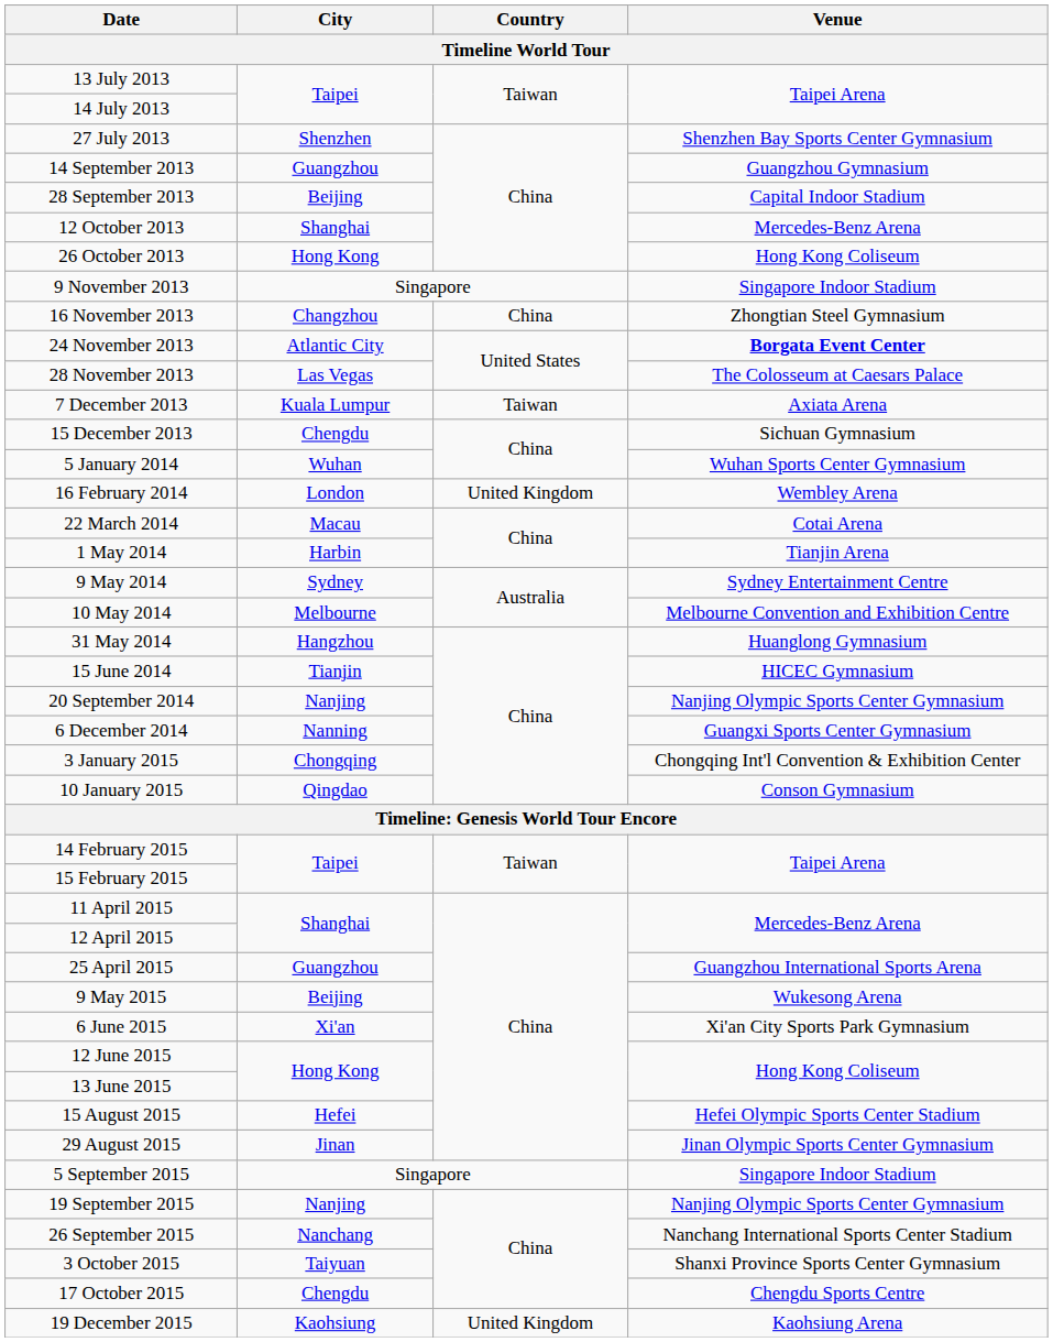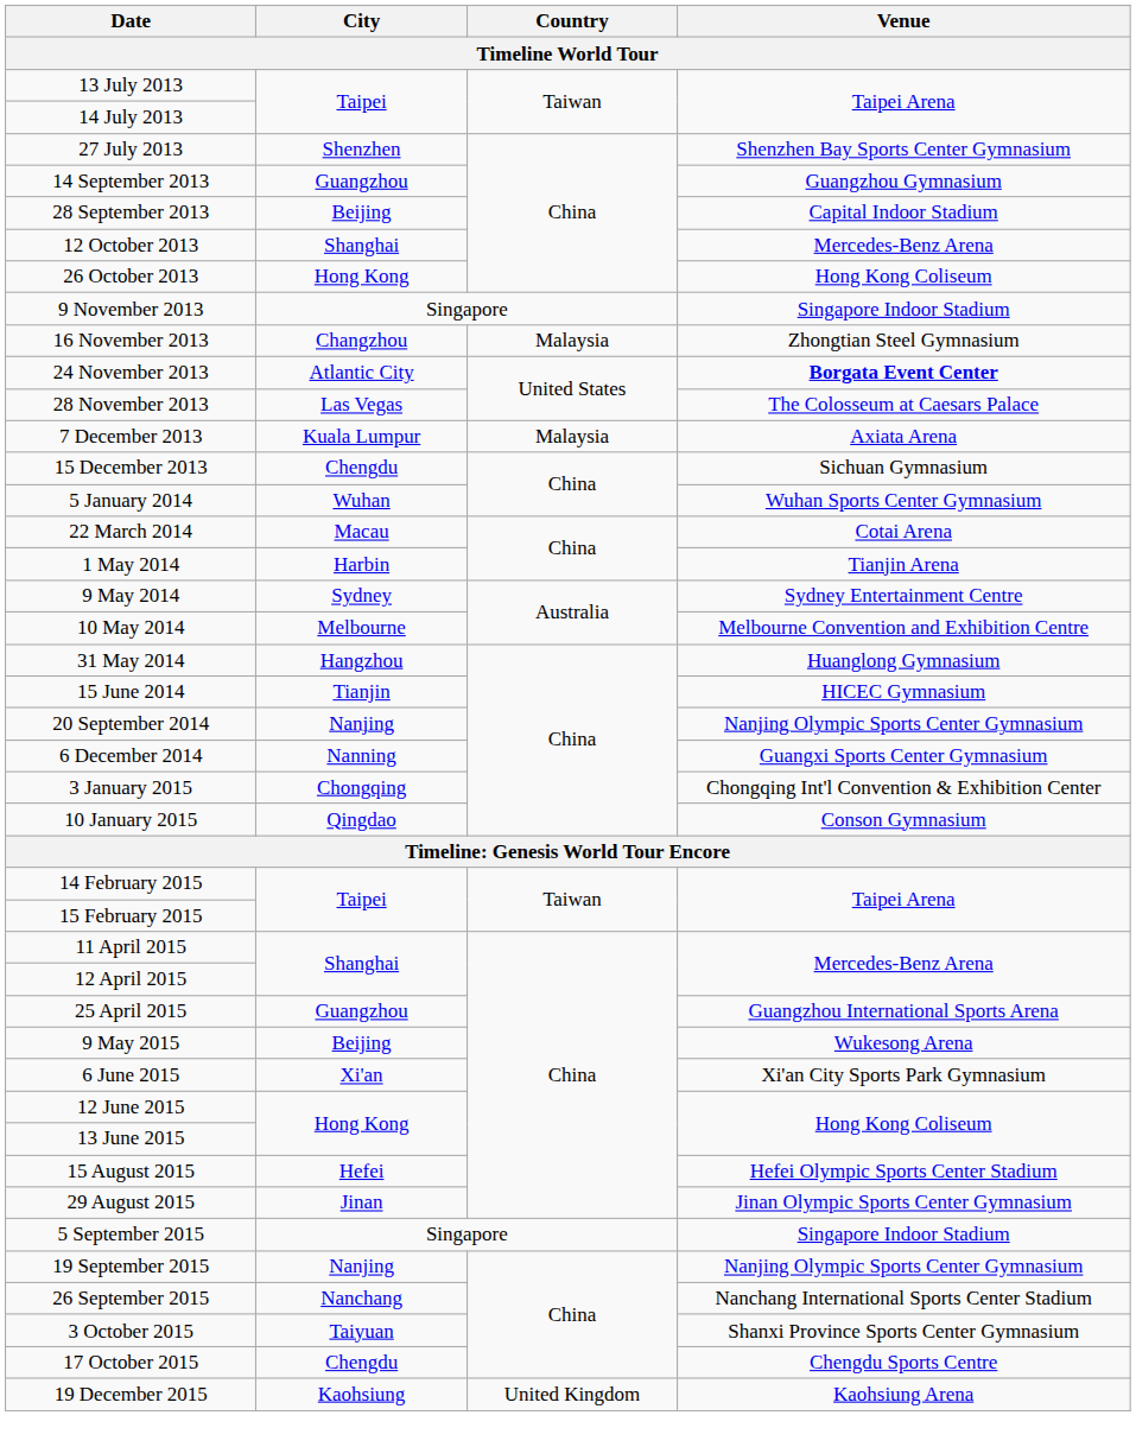16 November 2013 | Country: China -> Malaysia
7 December 2013 | Country: Taiwan -> Malaysia
- row: 16 February 2014 | London | United Kingdom | Wembley Arena
